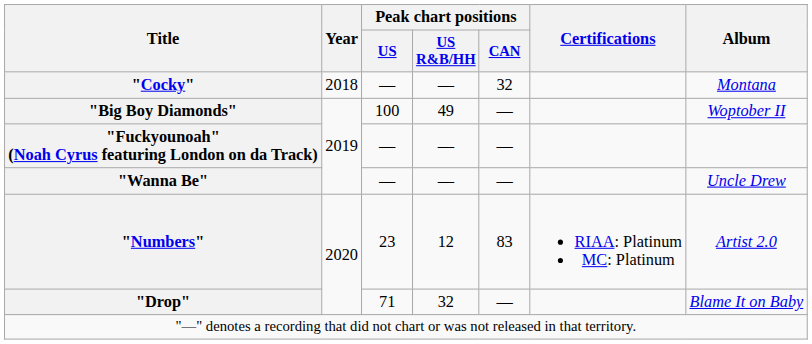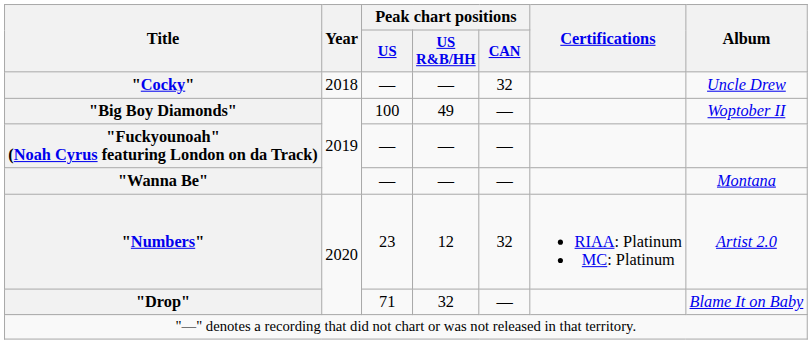"Cocky" | Album: Montana -> Uncle Drew
"Wanna Be" | Album: Uncle Drew -> Montana
"Numbers" | Peak chart positions / CAN: 83 -> 32
